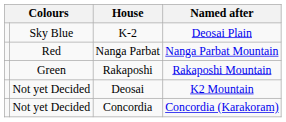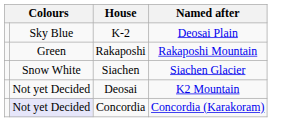- row: Red | Nanga Parbat | Nanga Parbat Mountain
+ row: Snow White | Siachen | Siachen Glacier
Concordia | column 2: no background -> lavender background
